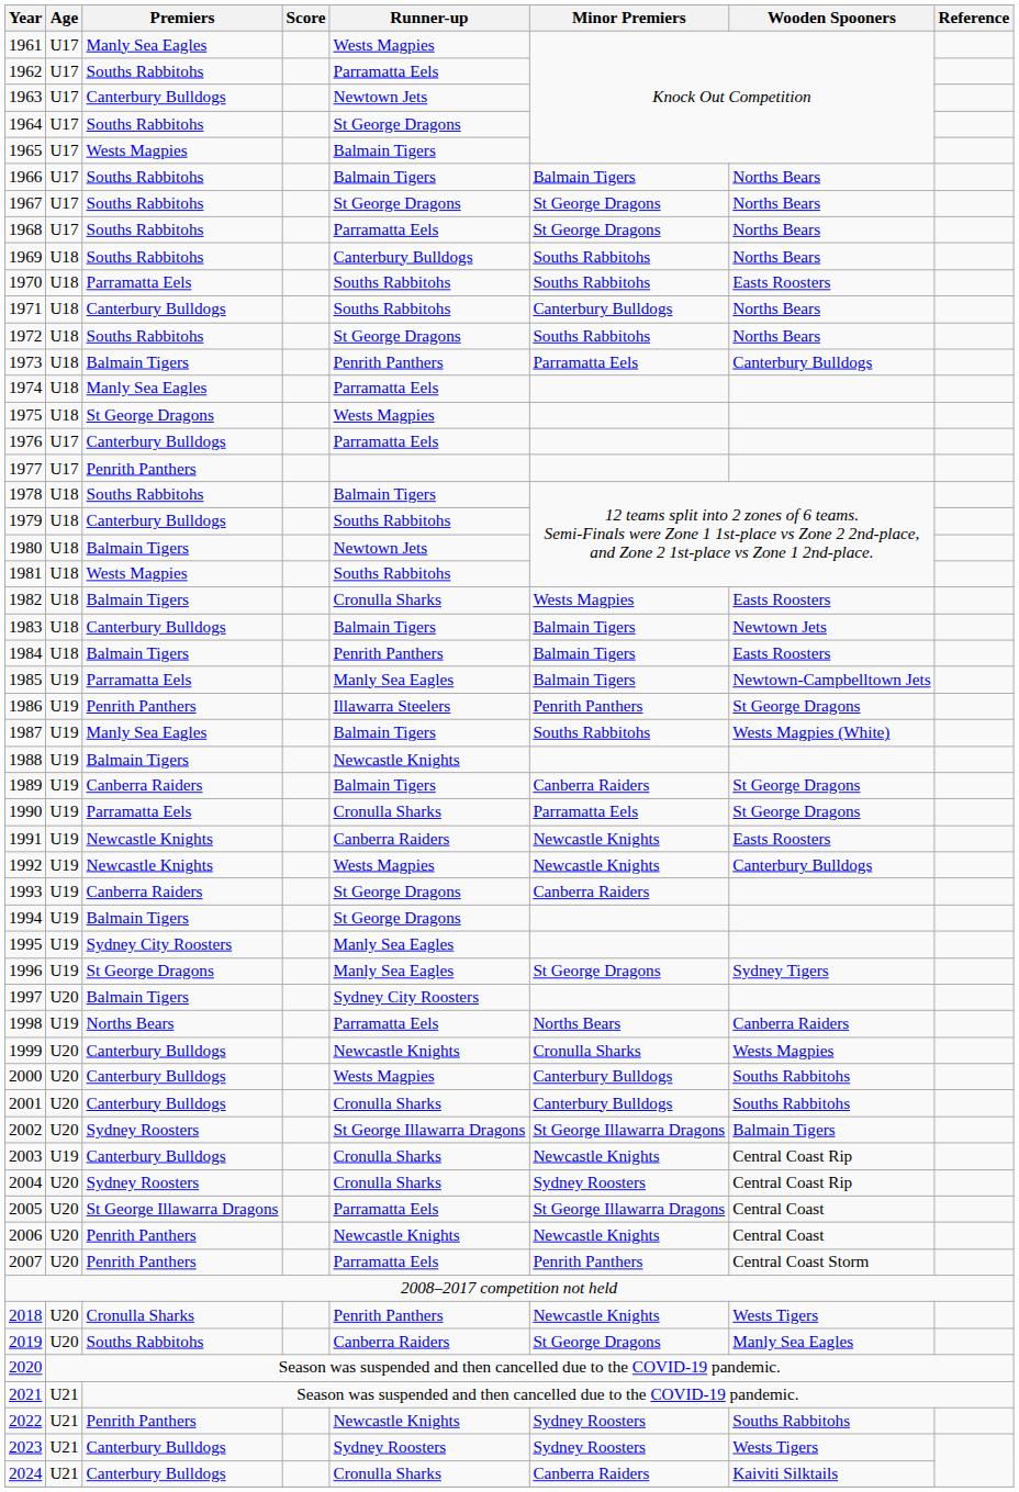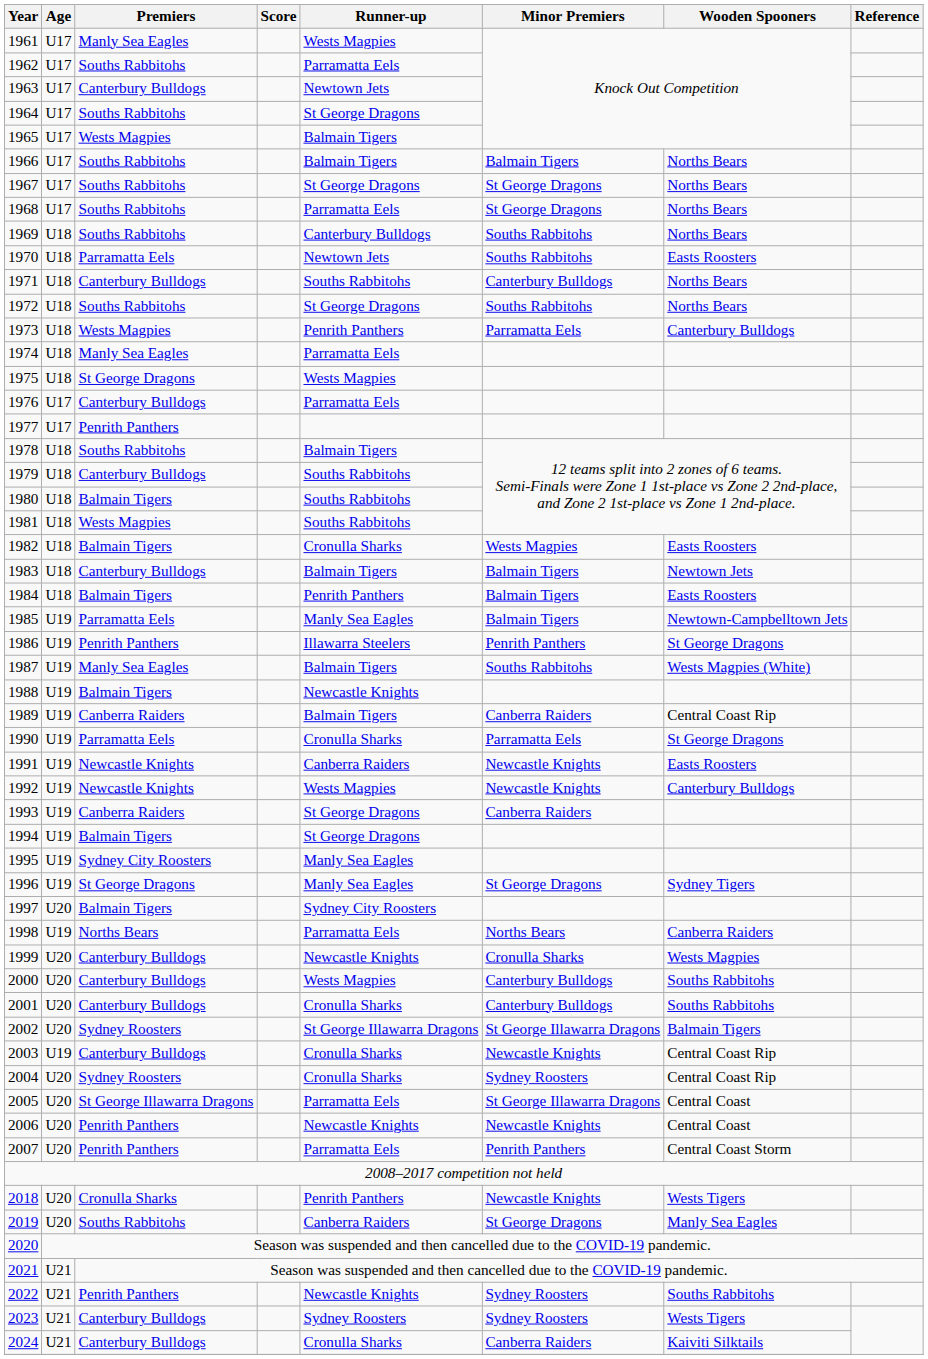1970 | Runner-up: Souths Rabbitohs -> Newtown Jets
1973 | Premiers: Balmain Tigers -> Wests Magpies
1980 | Runner-up: Newtown Jets -> Souths Rabbitohs
1989 | Wooden Spooners: St George Dragons -> Central Coast Rip
